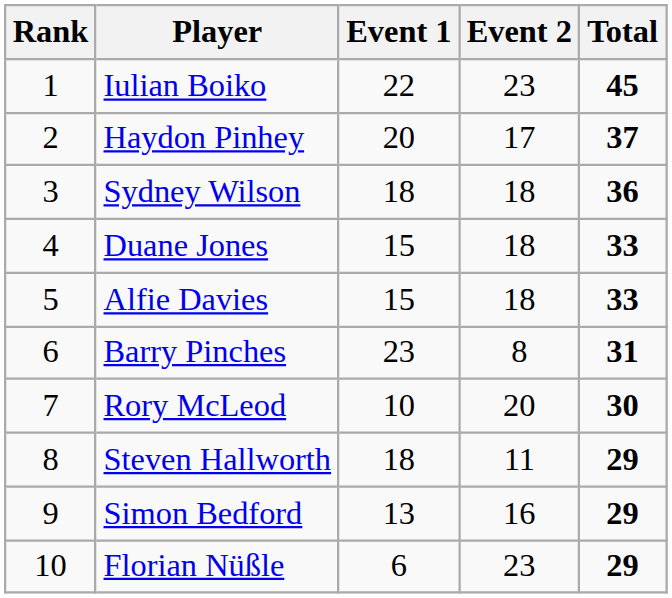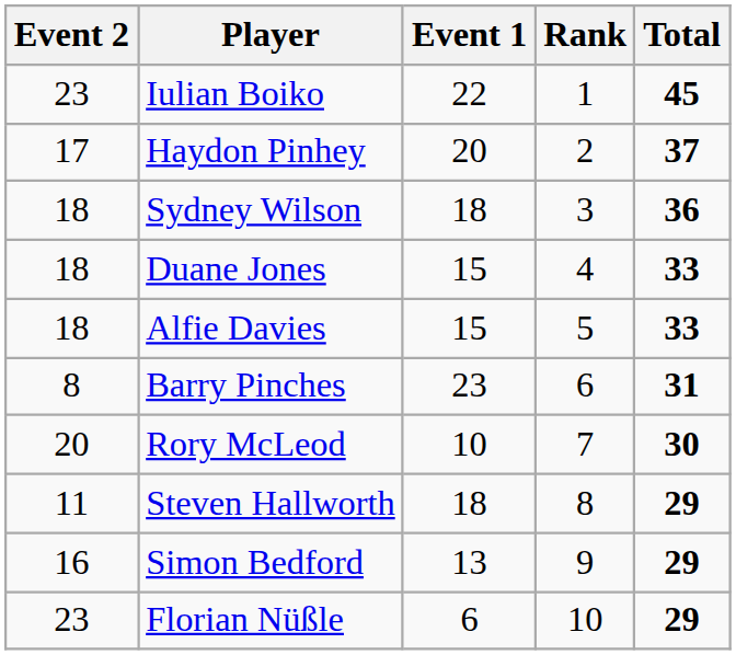columns swapped: Rank <-> Event 2
